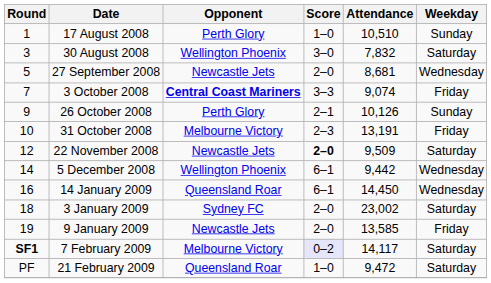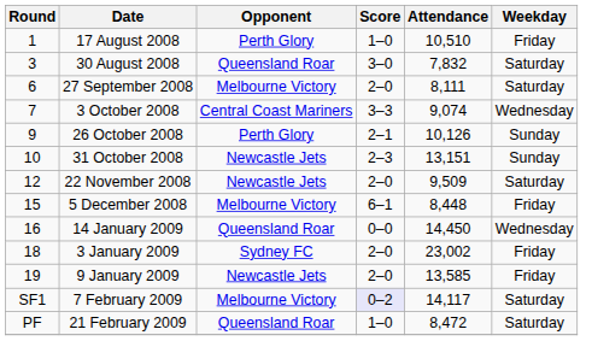17 August 2008 | Weekday: Sunday -> Friday
30 August 2008 | Opponent: Wellington Phoenix -> Queensland Roar
27 September 2008 | Round: 5 -> 6
27 September 2008 | Opponent: Newcastle Jets -> Melbourne Victory
27 September 2008 | Attendance: 8,681 -> 8,111
27 September 2008 | Weekday: Wednesday -> Saturday
3 October 2008 | Opponent: bold -> normal
3 October 2008 | Weekday: Friday -> Wednesday
31 October 2008 | Opponent: Melbourne Victory -> Newcastle Jets
31 October 2008 | Attendance: 13,191 -> 13,151
31 October 2008 | Weekday: Friday -> Sunday
22 November 2008 | Score: bold -> normal
5 December 2008 | Round: 14 -> 15
5 December 2008 | Opponent: Wellington Phoenix -> Melbourne Victory
5 December 2008 | Attendance: 9,442 -> 8,448
5 December 2008 | Weekday: Wednesday -> Friday
14 January 2009 | Score: 6–1 -> 0–0
3 January 2009 | Weekday: Saturday -> Friday
7 February 2009 | Round: bold -> normal
21 February 2009 | Attendance: 9,472 -> 8,472
